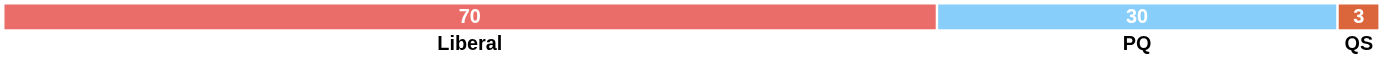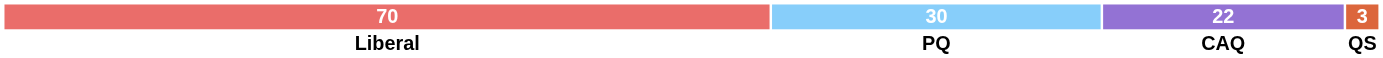+ column: 22 | CAQ
